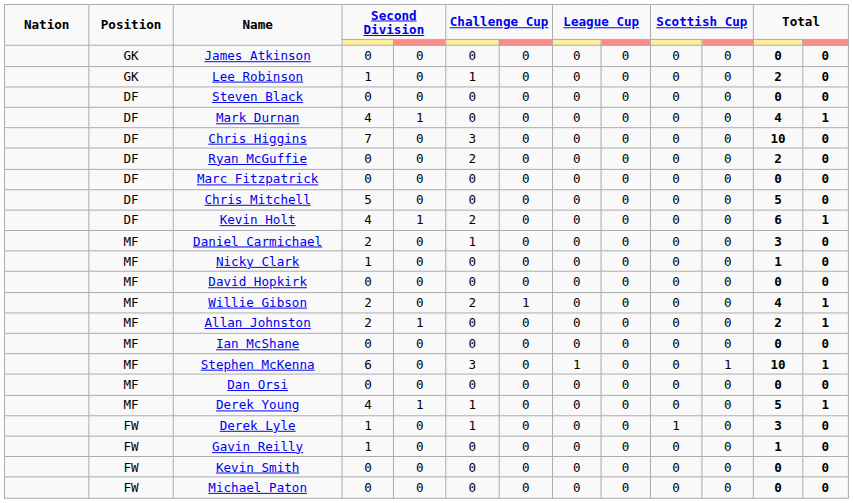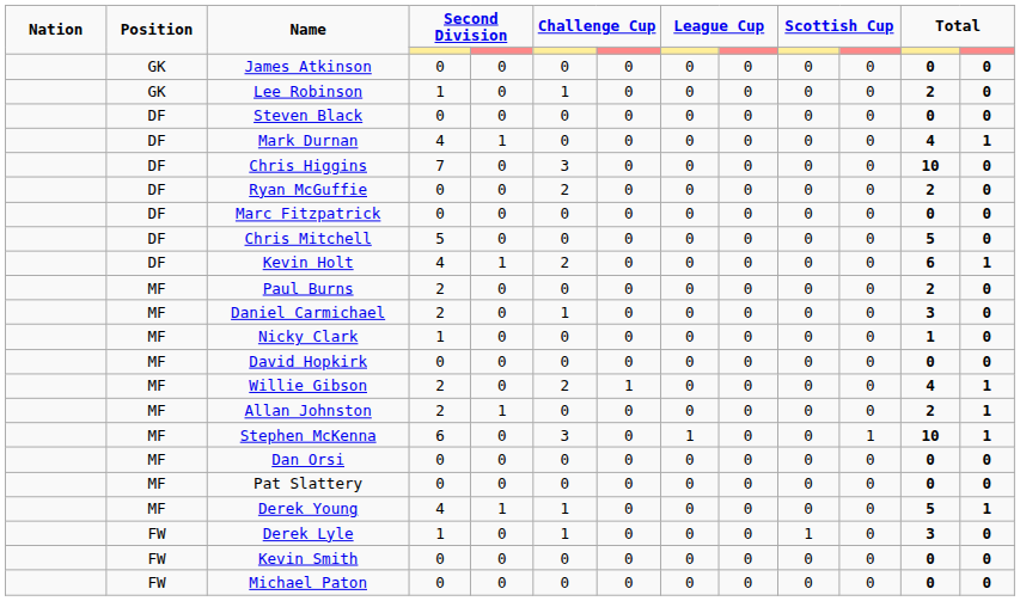+ row: MF | Paul Burns | 2 | 0 | 0 | 0 | 0 | 0 | 0 | 0 | 2 | 0
- row: MF | Ian McShane | 0 | 0 | 0 | 0 | 0 | 0 | 0 | 0 | 0 | 0
+ row: MF | Pat Slattery | 0 | 0 | 0 | 0 | 0 | 0 | 0 | 0 | 0 | 0
- row: FW | Gavin Reilly | 1 | 0 | 0 | 0 | 0 | 0 | 0 | 0 | 1 | 0
